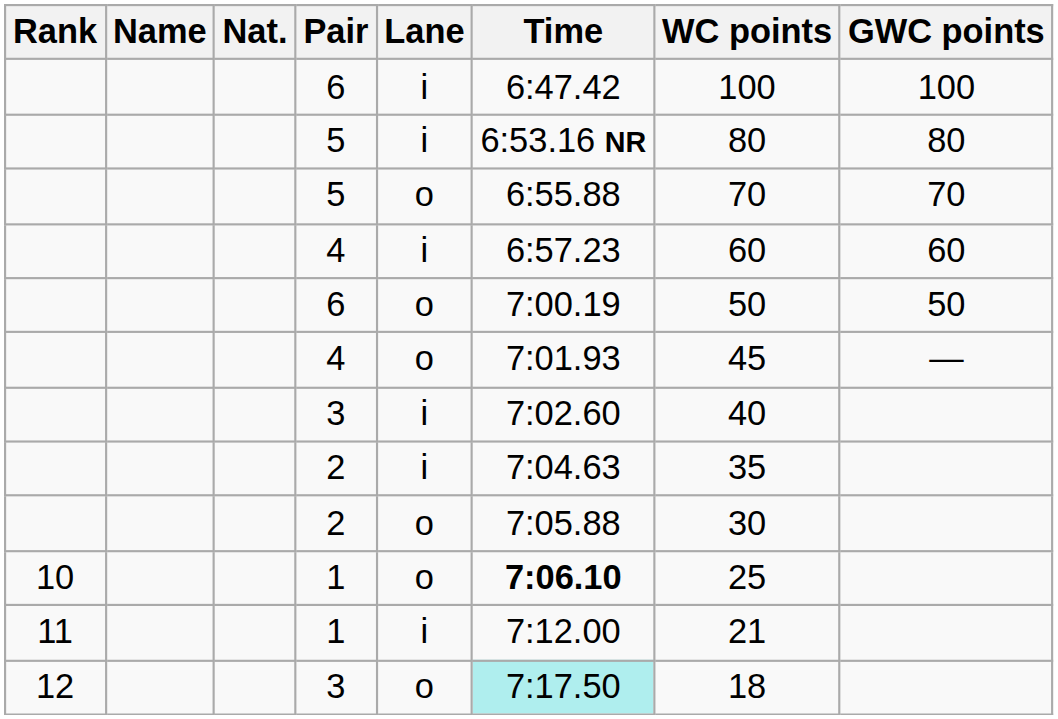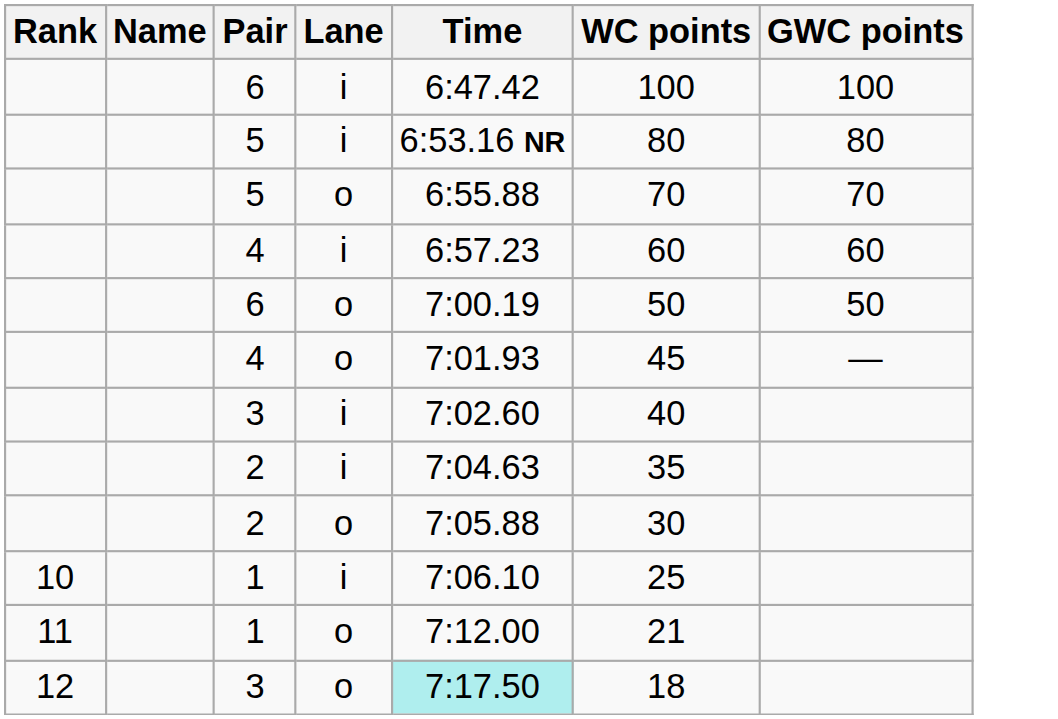- column: Nat.
10 / 1 | Lane: o -> i
10 / 1 | Time: bold -> normal
11 / 1 | Lane: i -> o
